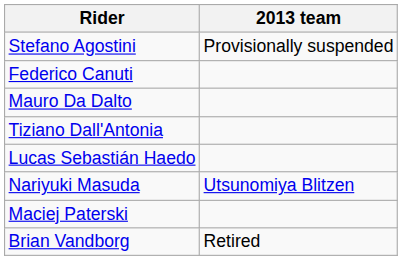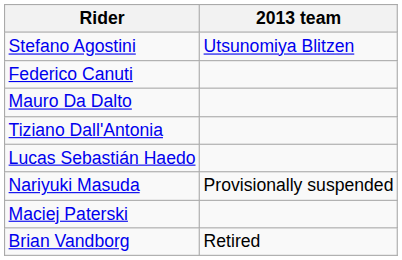Stefano Agostini | 2013 team: Provisionally suspended -> Utsunomiya Blitzen
Nariyuki Masuda | 2013 team: Utsunomiya Blitzen -> Provisionally suspended
